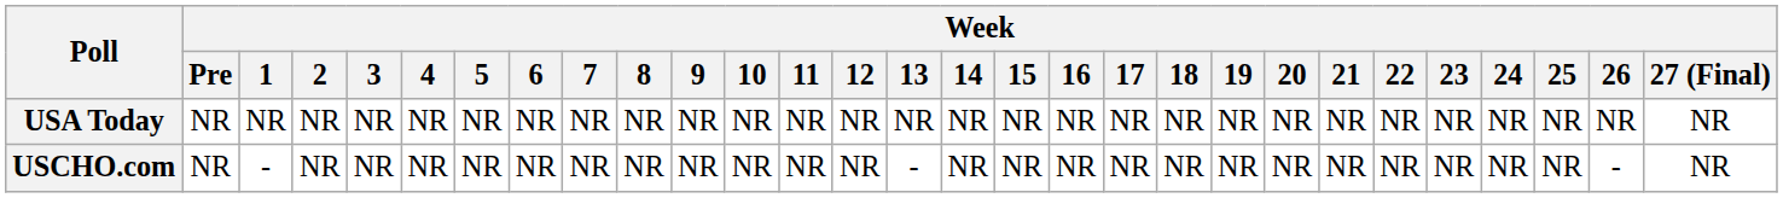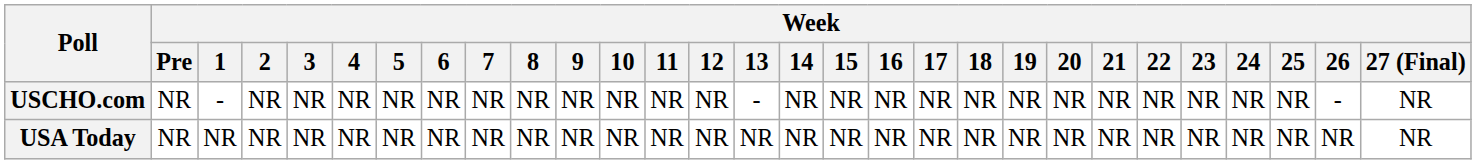rows swapped: USCHO.com <-> USA Today
